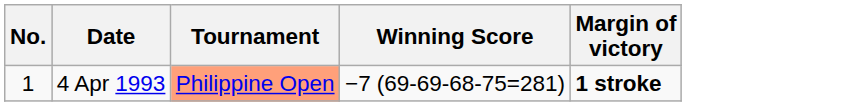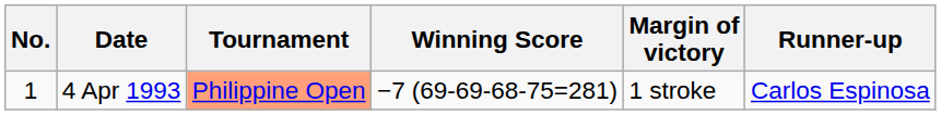+ column: Runner-up | Carlos Espinosa
4 Apr 1993 | Margin of victory: bold -> normal
